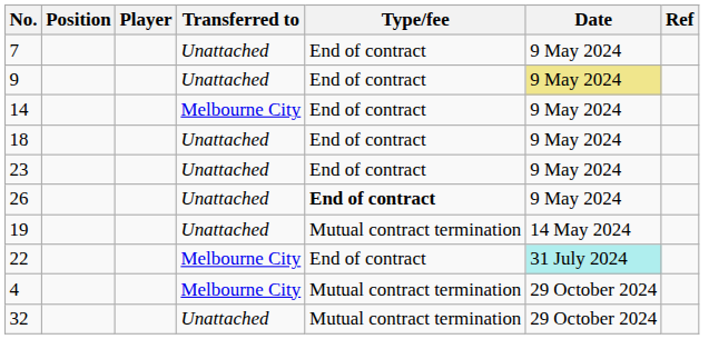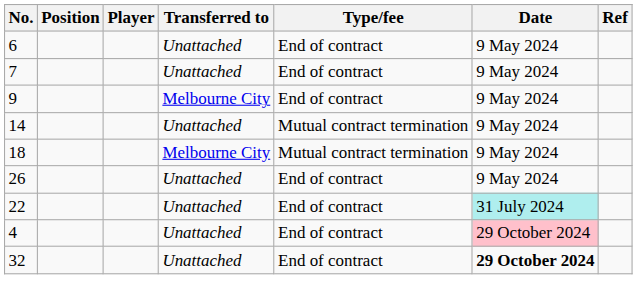+ row: 6 | Unattached | End of contract | 9 May 2024
9 | Transferred to: Unattached -> Melbourne City
9 | Date: khaki background -> no background
14 | Transferred to: Melbourne City -> Unattached
14 | Type/fee: End of contract -> Mutual contract termination
18 | Transferred to: Unattached -> Melbourne City
18 | Type/fee: End of contract -> Mutual contract termination
- row: 23 | Unattached | End of contract | 9 May 2024
26 | Type/fee: bold -> normal
- row: 19 | Unattached | Mutual contract termination | 14 May 2024
22 | Transferred to: Melbourne City -> Unattached
4 | Transferred to: Melbourne City -> Unattached
4 | Type/fee: Mutual contract termination -> End of contract
4 | Date: no background -> pink background
32 | Type/fee: Mutual contract termination -> End of contract
32 | Date: normal -> bold
